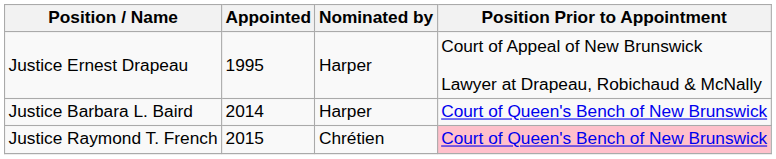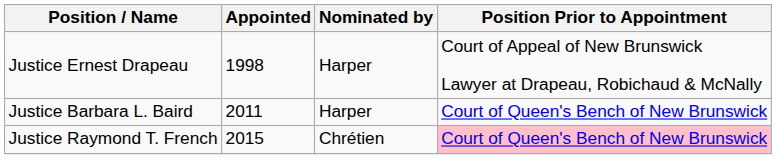Justice Ernest Drapeau | Appointed: 1995 -> 1998
Justice Barbara L. Baird | Appointed: 2014 -> 2011
